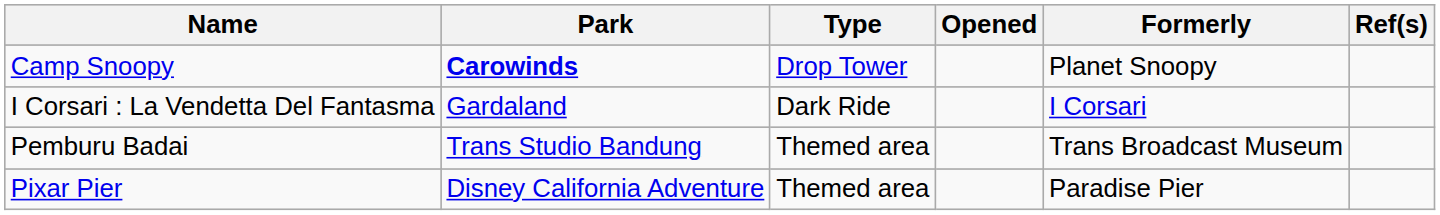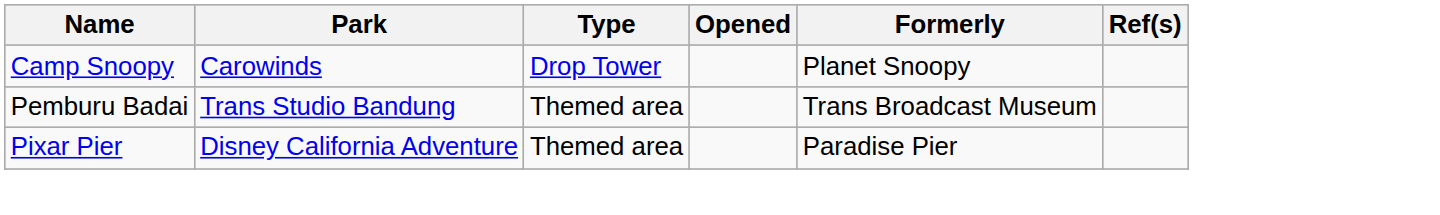Camp Snoopy | Park: bold -> normal
- row: I Corsari : La Vendetta Del Fantasma | Gardaland | Dark Ride | I Corsari
